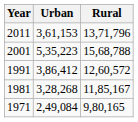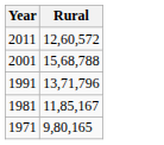- column: Urban | 3,61,153 | 5,35,223 | 3,86,412 | 3,28,268 | 2,49,084
2011 | Rural: 13,71,796 -> 12,60,572
1991 | Rural: 12,60,572 -> 13,71,796
